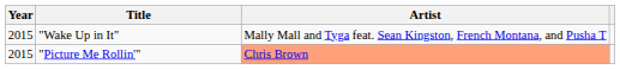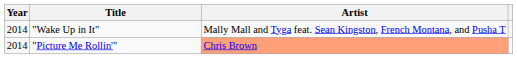"Wake Up in It" | Year: 2015 -> 2014
"Picture Me Rollin'" | Year: 2015 -> 2014
